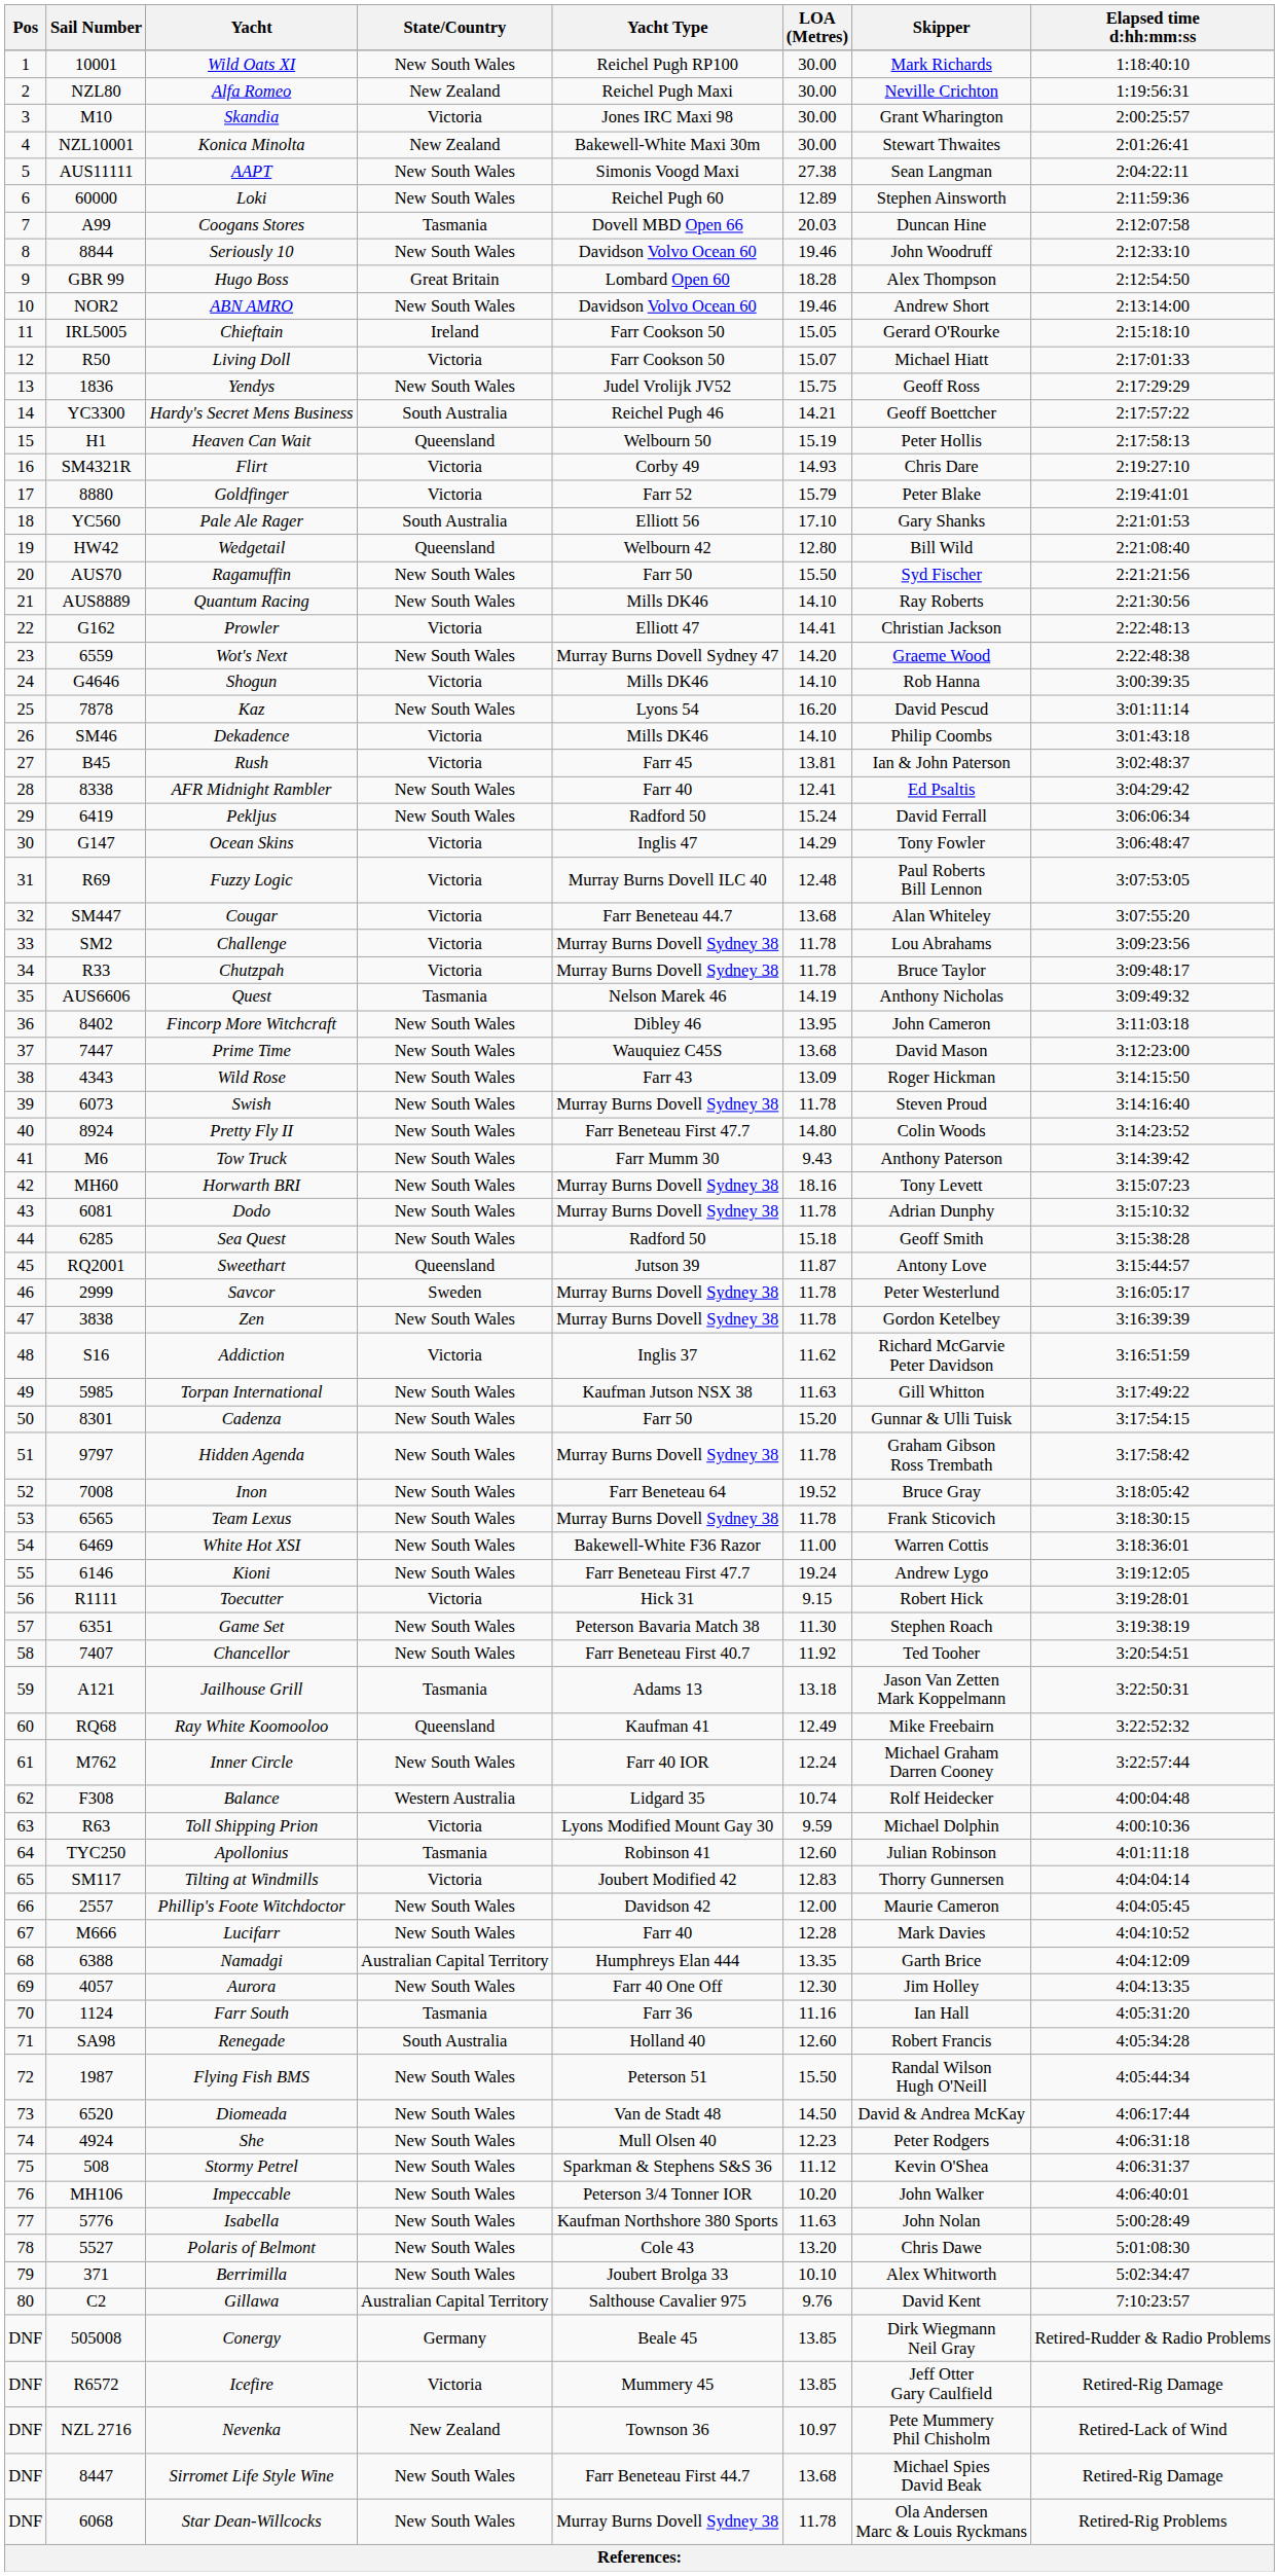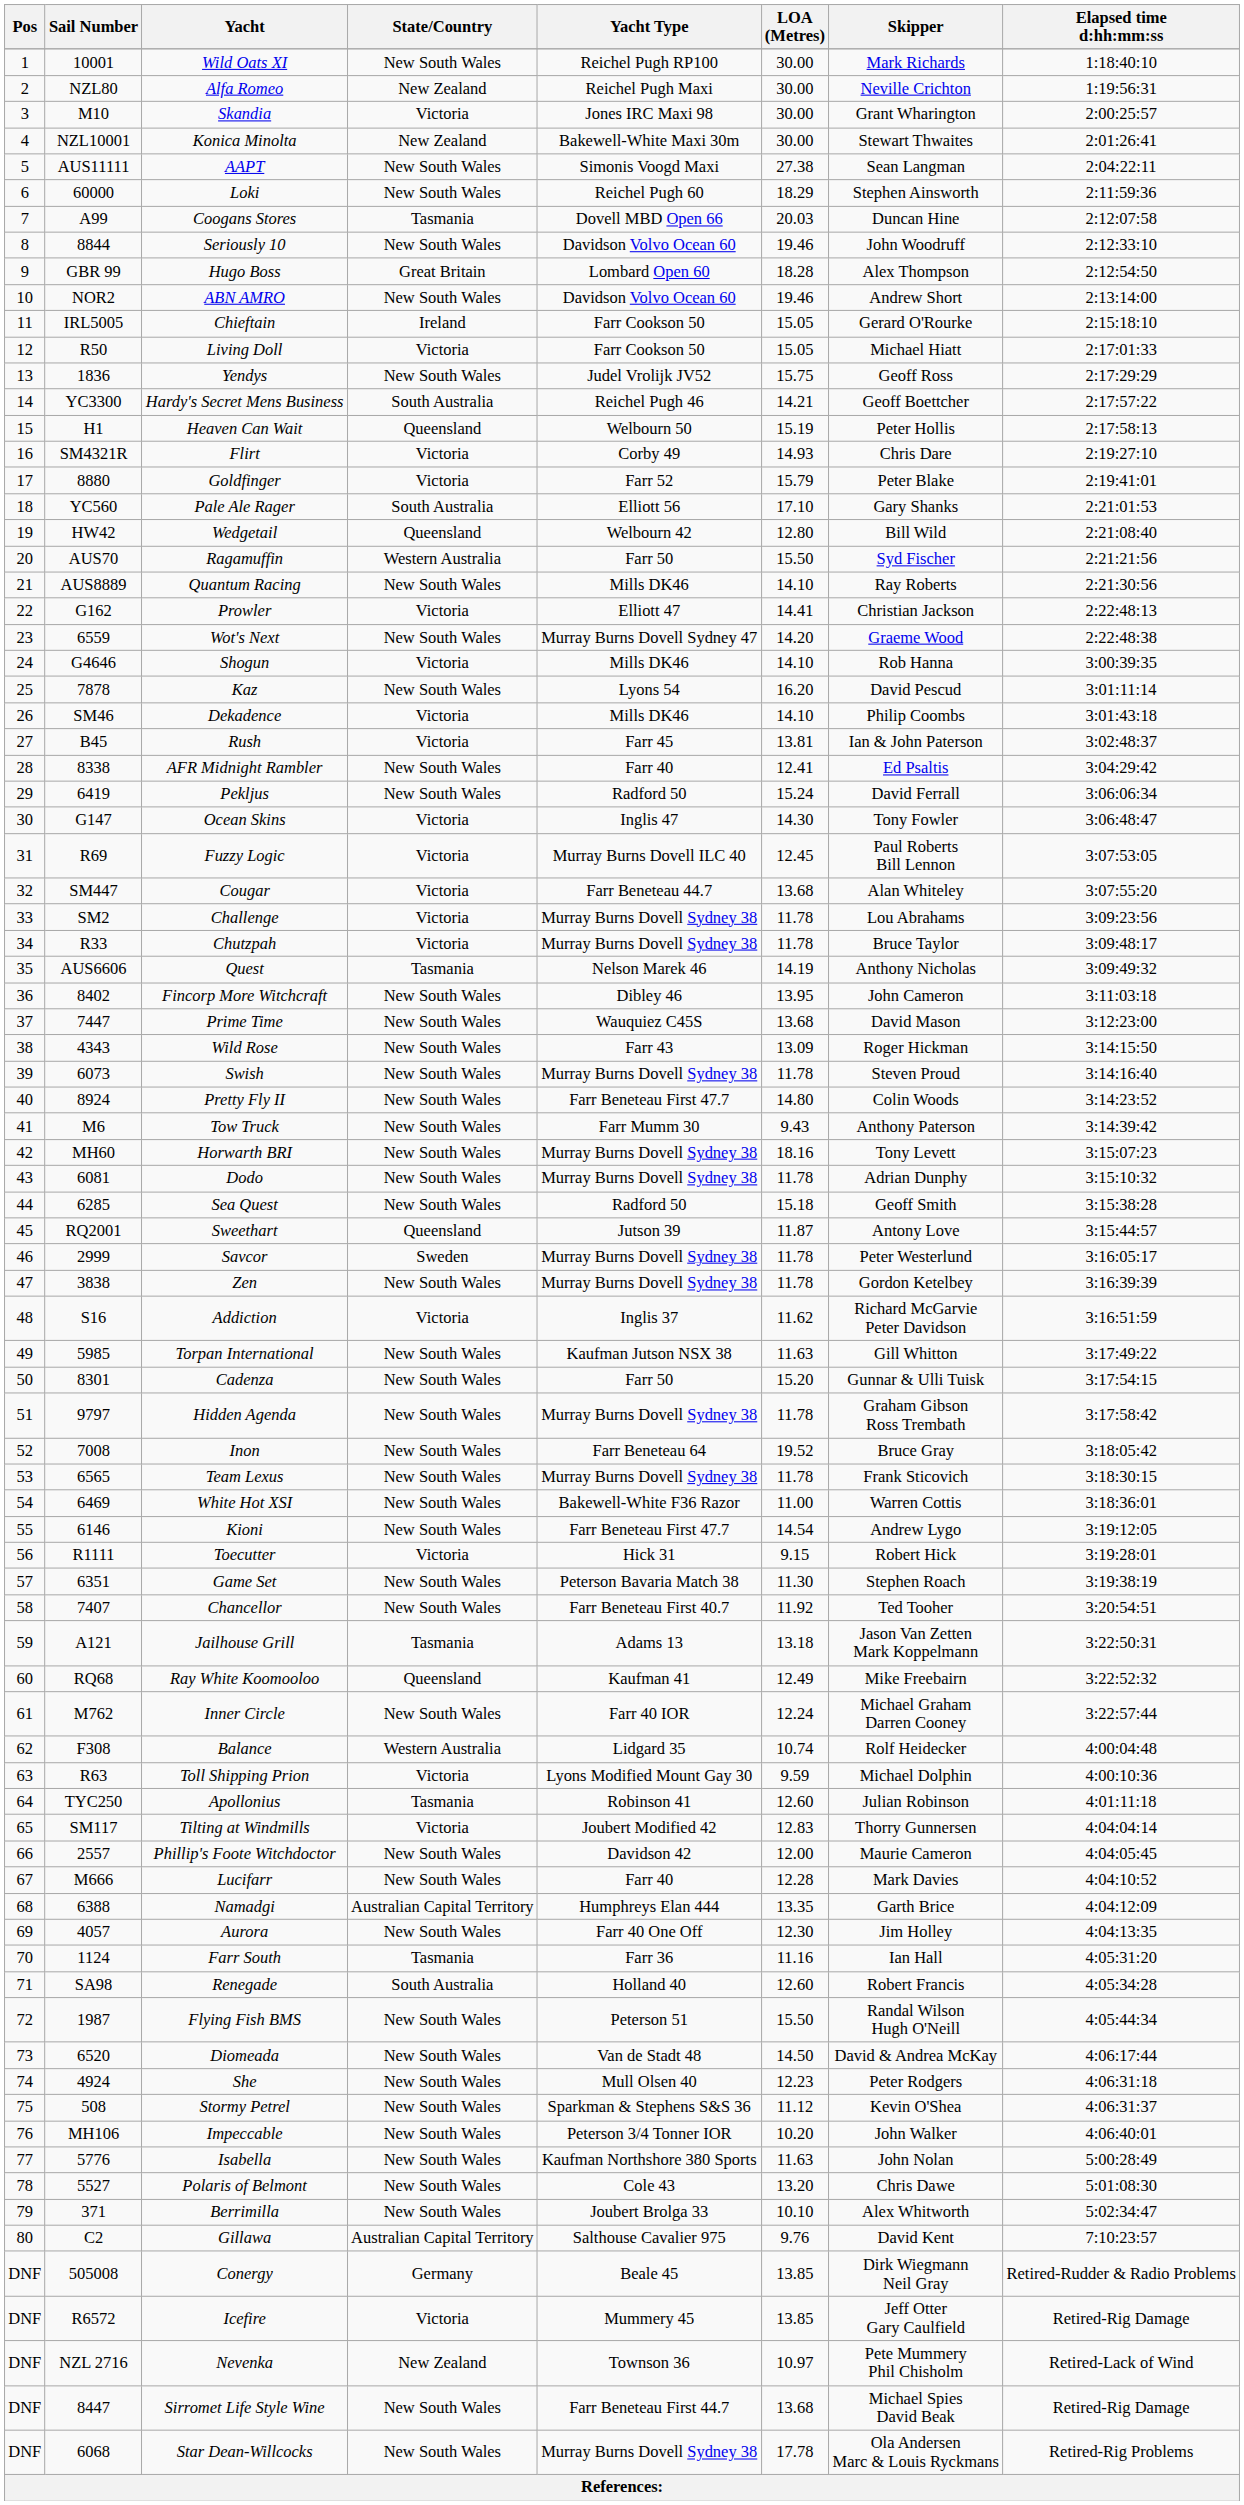Loki | LOA (Metres): 12.89 -> 18.29
Living Doll | LOA (Metres): 15.07 -> 15.05
Ragamuffin | State/Country: New South Wales -> Western Australia
Ocean Skins | LOA (Metres): 14.29 -> 14.30
Fuzzy Logic | LOA (Metres): 12.48 -> 12.45
Kioni | LOA (Metres): 19.24 -> 14.54
Star Dean-Willcocks | LOA (Metres): 11.78 -> 17.78
